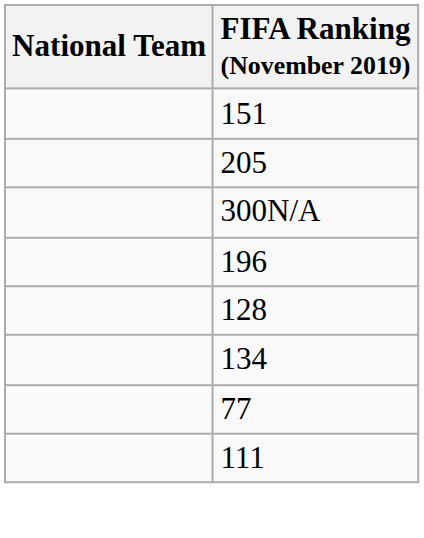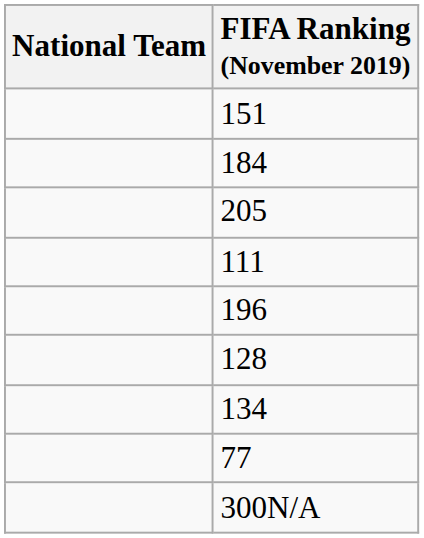+ row: 184
rows swapped: 111 <-> 300N/A
